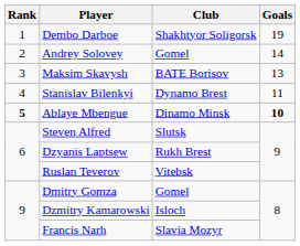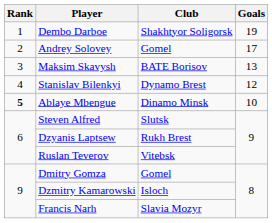Andrey Solovey | Goals: 14 -> 17
Stanislav Bilenkyi | Goals: 11 -> 12
Ablaye Mbengue | Goals: bold -> normal
